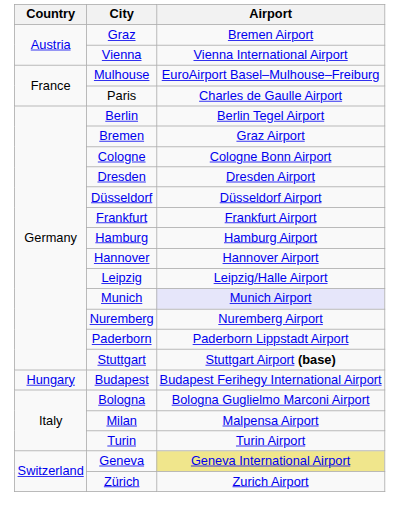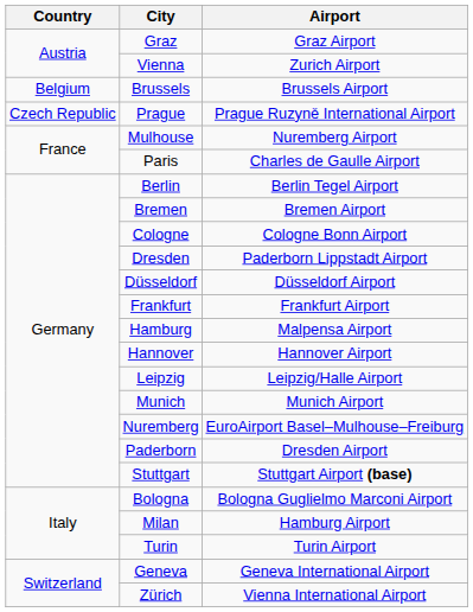Graz | Airport: Bremen Airport -> Graz Airport
Vienna | Airport: Vienna International Airport -> Zurich Airport
+ row: Belgium | Brussels | Brussels Airport
+ row: Czech Republic | Prague | Prague Ruzyně International Airport
Mulhouse | Airport: EuroAirport Basel–Mulhouse–Freiburg -> Nuremberg Airport
Bremen | Airport: Graz Airport -> Bremen Airport
Dresden | Airport: Dresden Airport -> Paderborn Lippstadt Airport
Hamburg | Airport: Hamburg Airport -> Malpensa Airport
Munich | Airport: lavender background -> no background
Nuremberg | Airport: Nuremberg Airport -> EuroAirport Basel–Mulhouse–Freiburg
Paderborn | Airport: Paderborn Lippstadt Airport -> Dresden Airport
- row: Hungary | Budapest | Budapest Ferihegy International Airport
Milan | Airport: Malpensa Airport -> Hamburg Airport
Geneva | Airport: khaki background -> no background
Zürich | Airport: Zurich Airport -> Vienna International Airport
